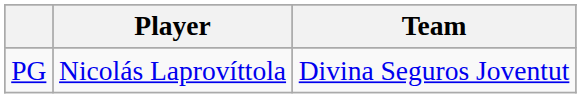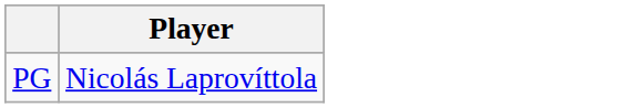- column: Team | Divina Seguros Joventut
